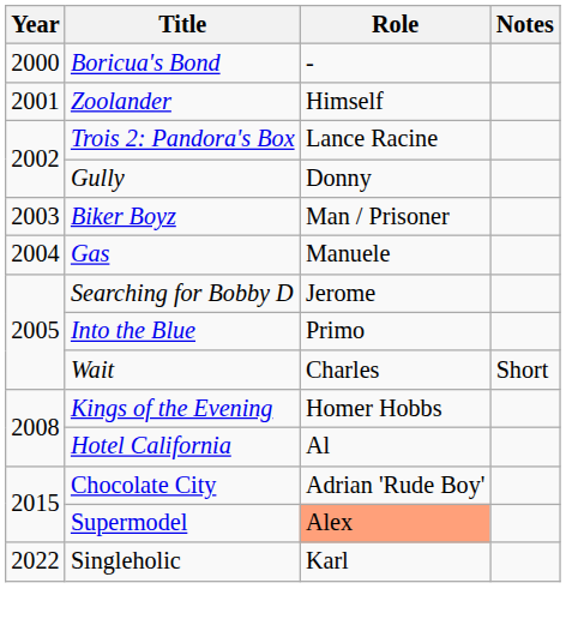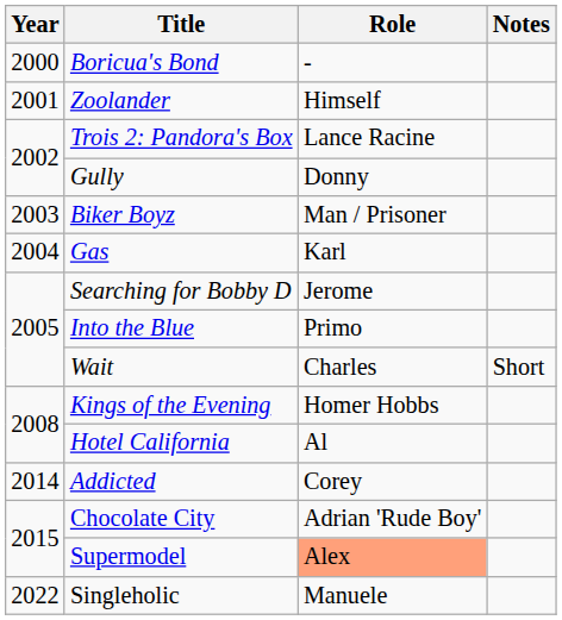Gas | Role: Manuele -> Karl
+ row: 2014 | Addicted | Corey
Singleholic | Role: Karl -> Manuele
